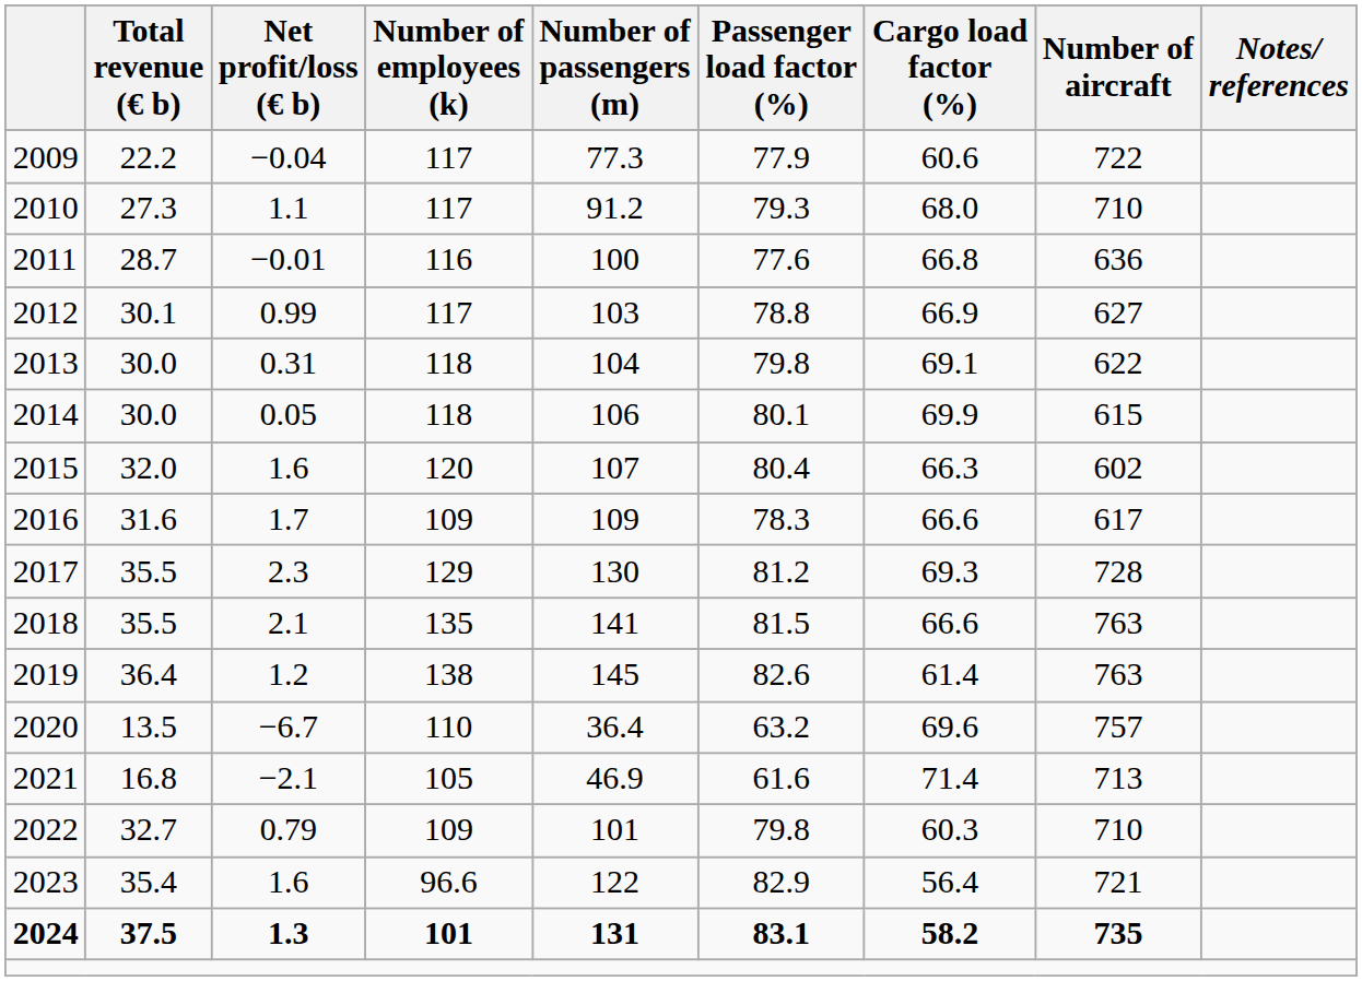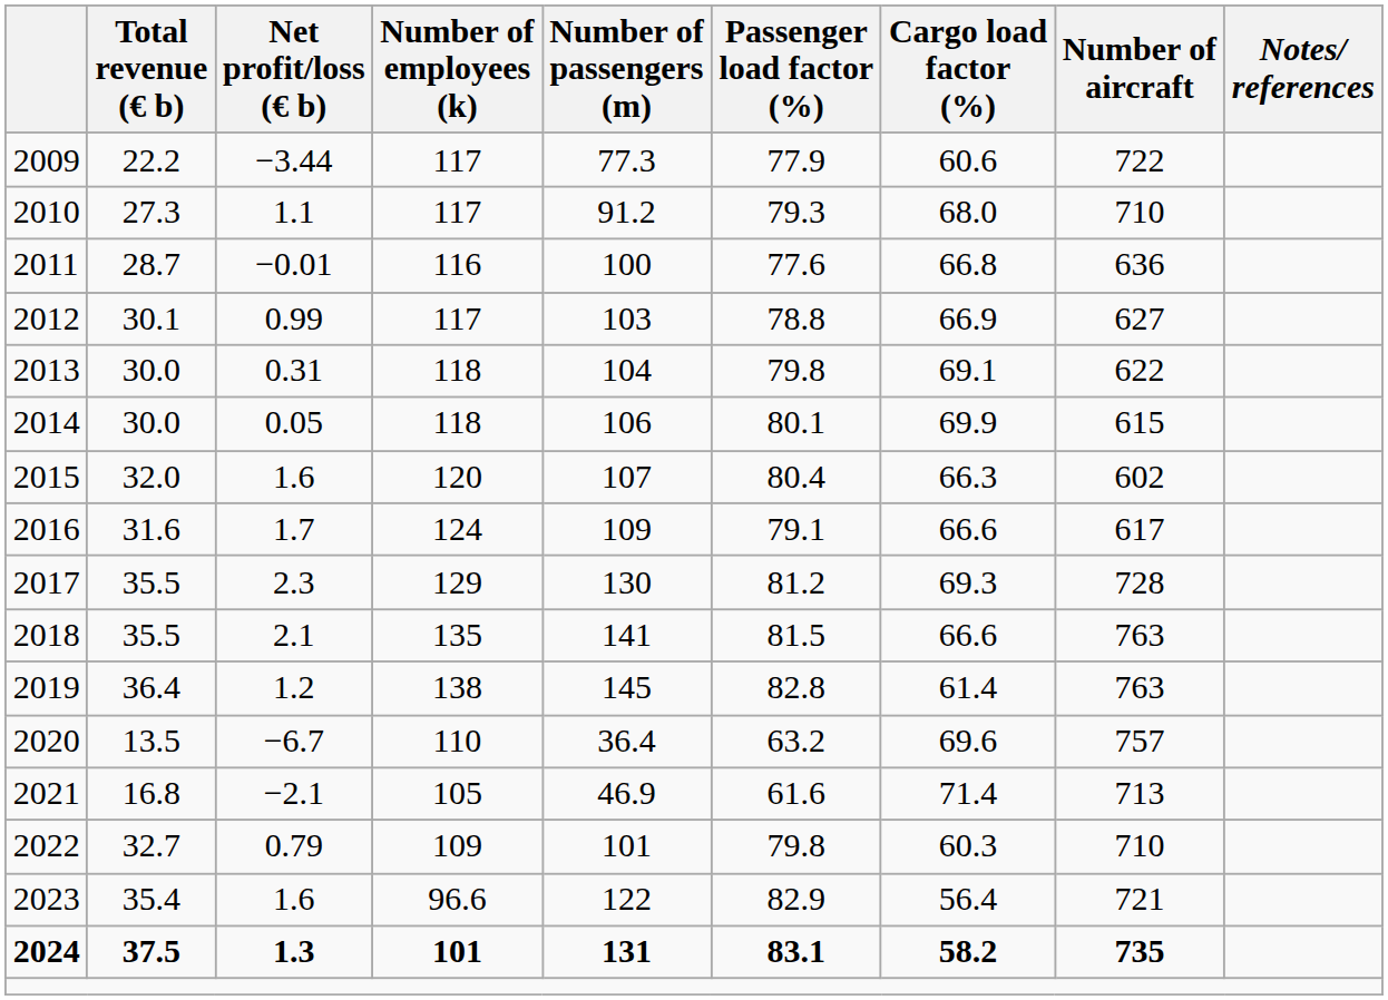2009 | Net profit/loss (€ b): −0.04 -> −3.44
2016 | Number of employees (k): 109 -> 124
2016 | Passenger load factor (%): 78.3 -> 79.1
2019 | Passenger load factor (%): 82.6 -> 82.8
